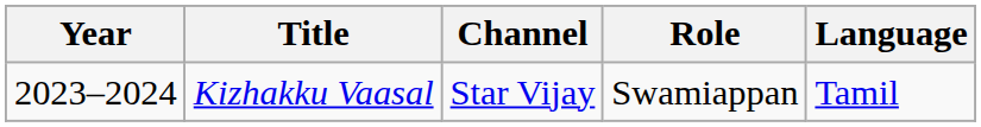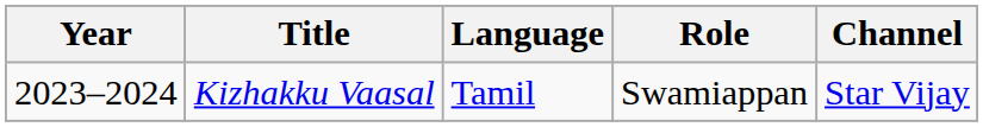columns swapped: Channel <-> Language
